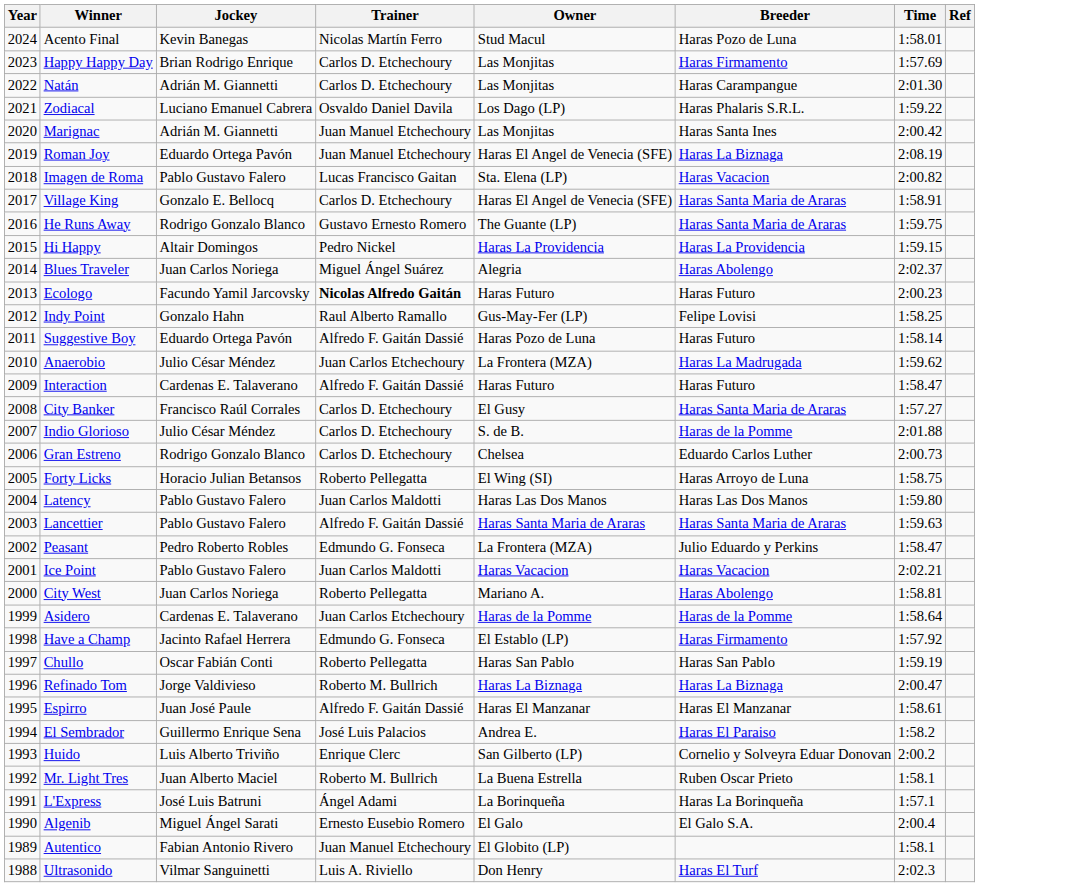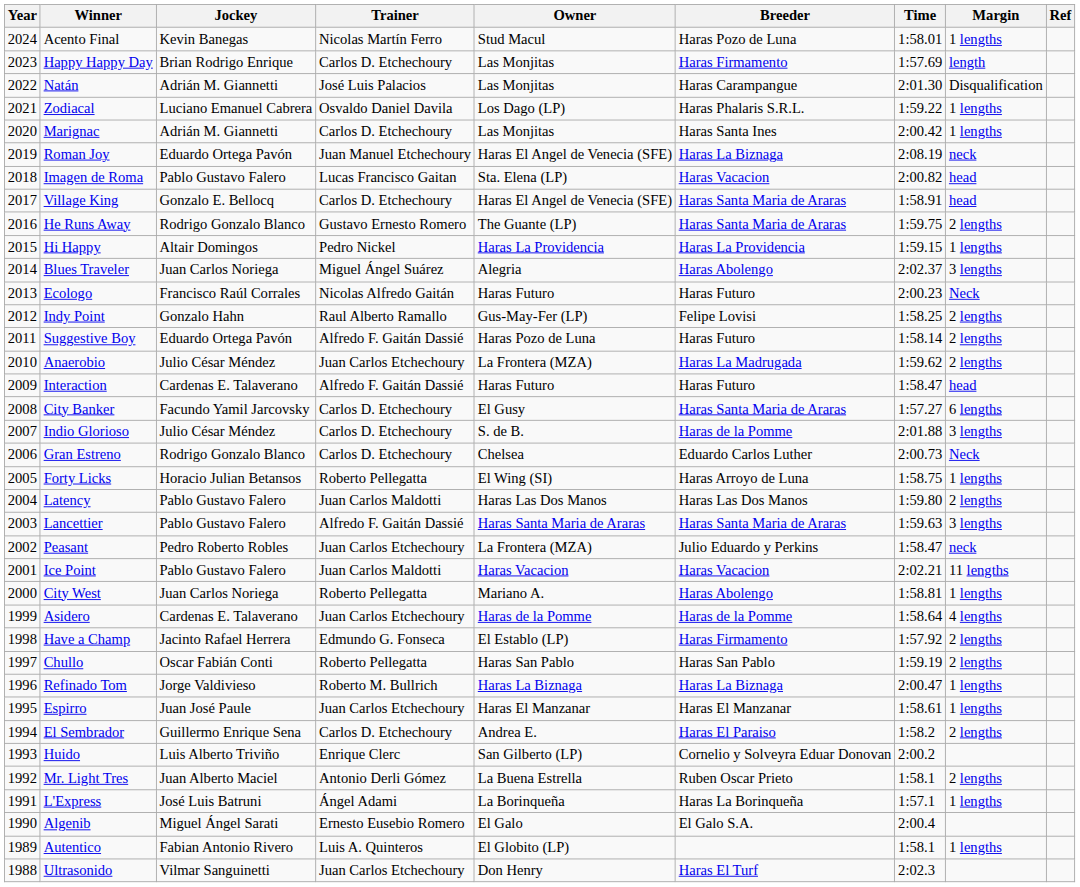+ column: Margin | 1 lengths | length | Disqualification | 1 lengths | 1 lengths | neck | head | head | 2 lengths | 1 lengths | 3 lengths | Neck | 2 lengths | 2 lengths | 2 lengths | head | 6 lengths | 3 lengths | Neck | 1 lengths | 2 lengths | 3 lengths | neck | 11 lengths | 1 lengths | 4 lengths | 2 lengths | 2 lengths | 1 lengths | 1 lengths | 2 lengths | 2 lengths | 1 lengths | 1 lengths
Natán | Trainer: Carlos D. Etchechoury -> José Luis Palacios
Marignac | Trainer: Juan Manuel Etchechoury -> Carlos D. Etchechoury
Ecologo | Jockey: Facundo Yamil Jarcovsky -> Francisco Raúl Corrales
Ecologo | Trainer: bold -> normal
City Banker | Jockey: Francisco Raúl Corrales -> Facundo Yamil Jarcovsky
Peasant | Trainer: Edmundo G. Fonseca -> Juan Carlos Etchechoury
Espirro | Trainer: Alfredo F. Gaitán Dassié -> Juan Carlos Etchechoury
El Sembrador | Trainer: José Luis Palacios -> Carlos D. Etchechoury
Mr. Light Tres | Trainer: Roberto M. Bullrich -> Antonio Derli Gómez
Autentico | Trainer: Juan Manuel Etchechoury -> Luis A. Quinteros
Ultrasonido | Trainer: Luis A. Riviello -> Juan Carlos Etchechoury
